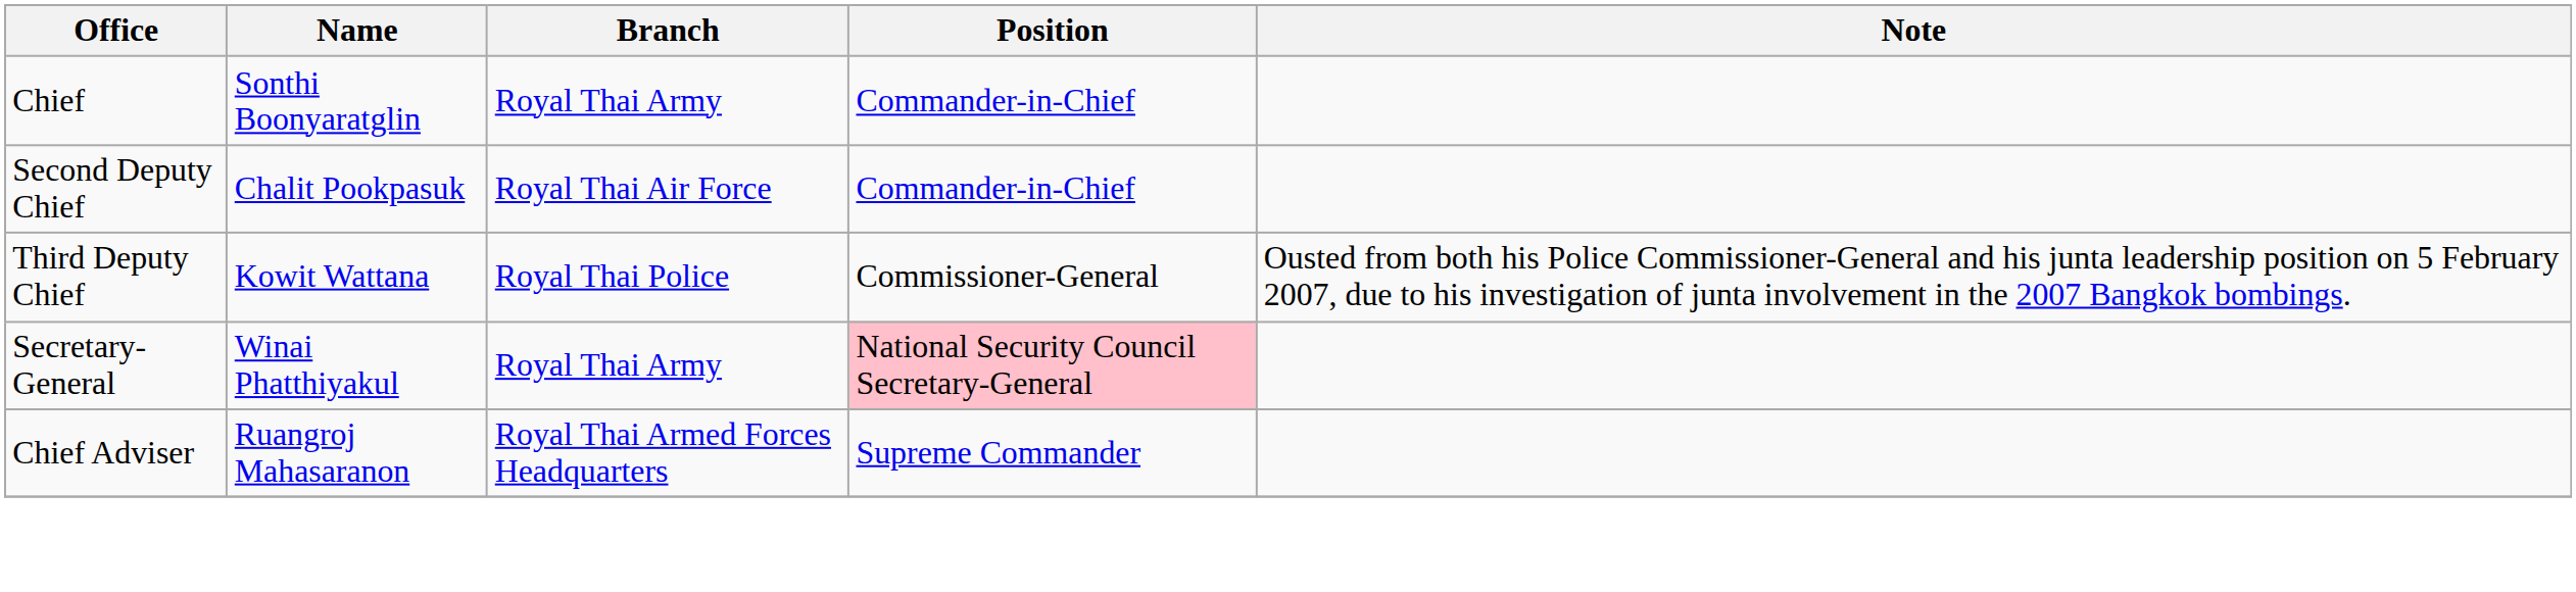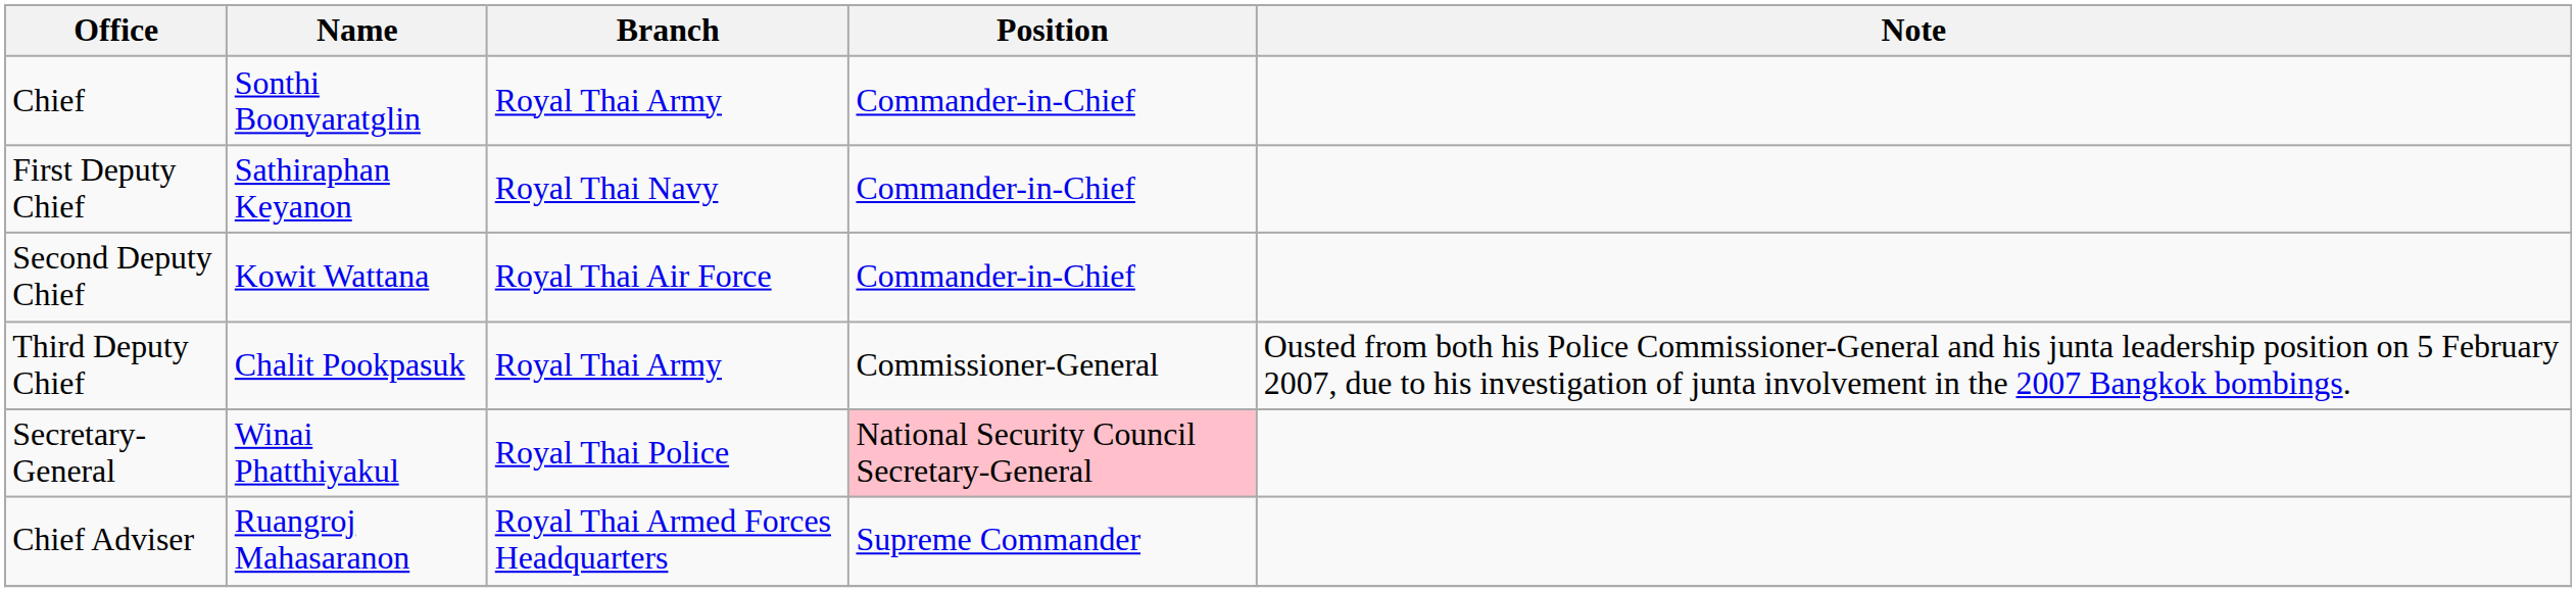+ row: First Deputy Chief | Sathiraphan Keyanon | Royal Thai Navy | Commander-in-Chief
Second Deputy Chief | Name: Chalit Pookpasuk -> Kowit Wattana
Third Deputy Chief | Name: Kowit Wattana -> Chalit Pookpasuk
Third Deputy Chief | Branch: Royal Thai Police -> Royal Thai Army
Secretary-General | Branch: Royal Thai Army -> Royal Thai Police
